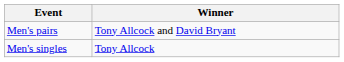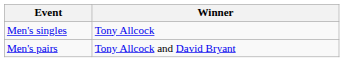rows swapped: Men's singles <-> Men's pairs
